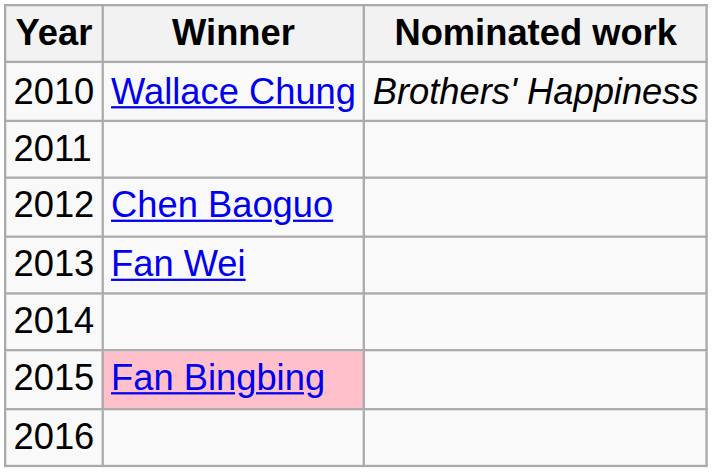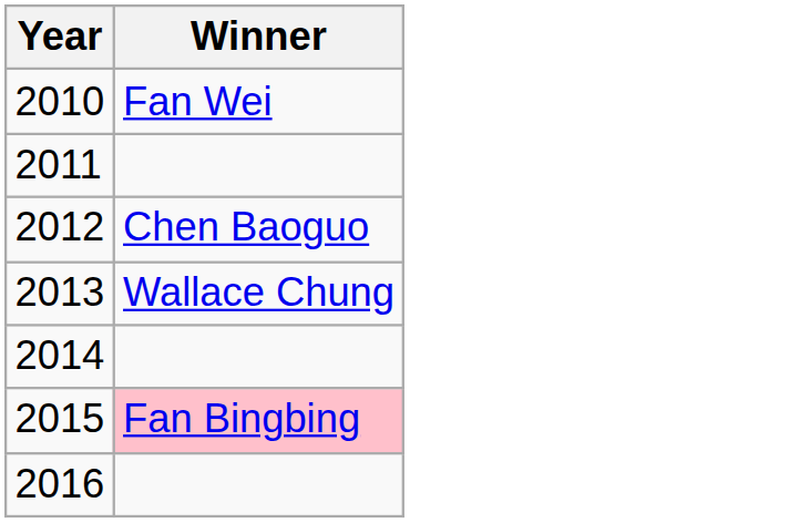- column: Nominated work | Brothers' Happiness
2010 | Winner: Wallace Chung -> Fan Wei
2013 | Winner: Fan Wei -> Wallace Chung
